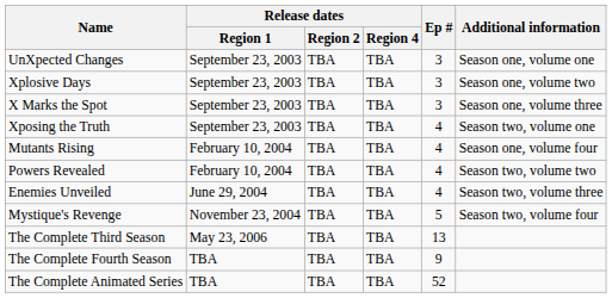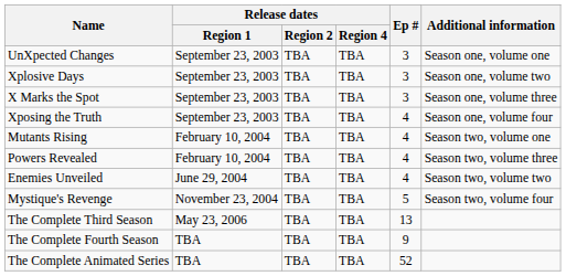Xposing the Truth | Additional information: Season two, volume one -> Season one, volume four
Mutants Rising | Additional information: Season one, volume four -> Season two, volume one
Powers Revealed | Additional information: Season two, volume two -> Season two, volume three
Enemies Unveiled | Additional information: Season two, volume three -> Season two, volume two
